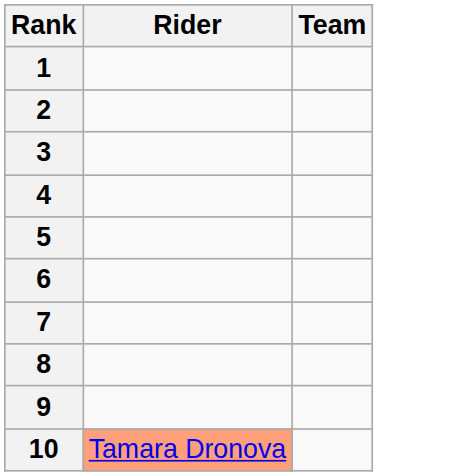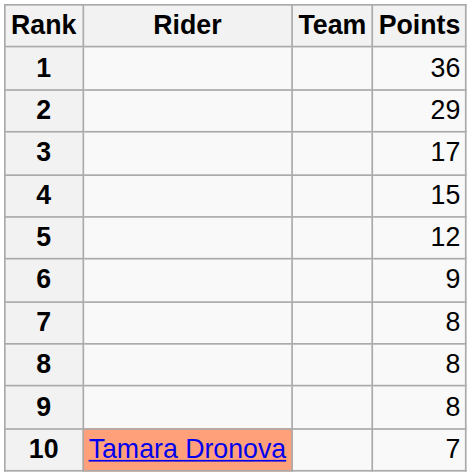+ column: Points | 36 | 29 | 17 | 15 | 12 | 9 | 8 | 8 | 8 | 7
